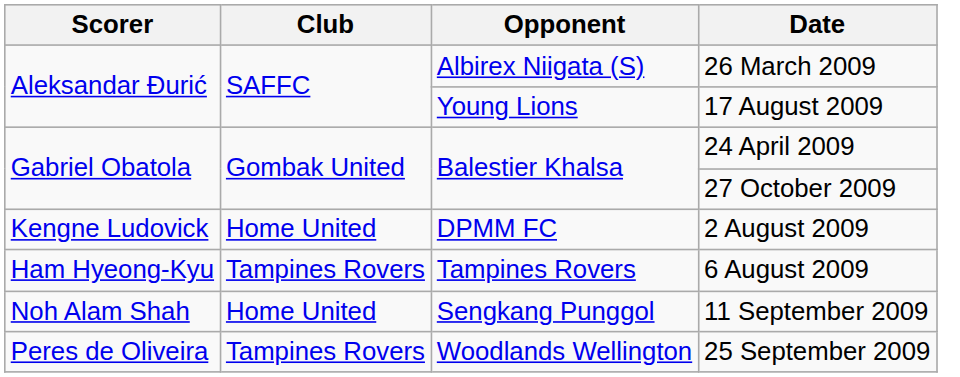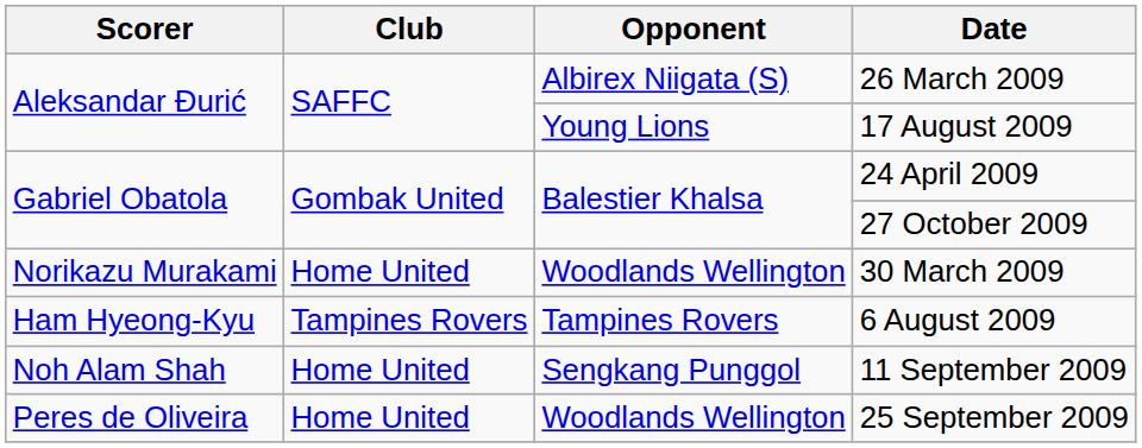+ row: Norikazu Murakami | Home United | Woodlands Wellington | 30 March 2009
- row: Kengne Ludovick | Home United | DPMM FC | 2 August 2009
25 September 2009 | Club: Tampines Rovers -> Home United
